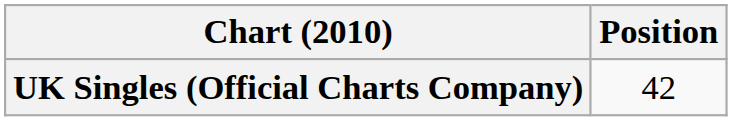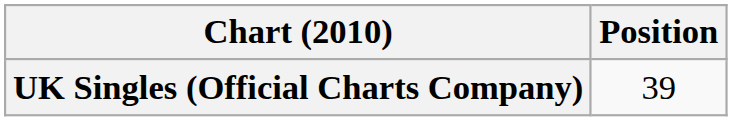UK Singles (Official Charts Company) | Position: 42 -> 39
